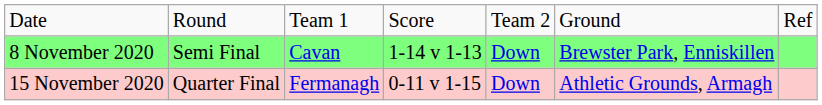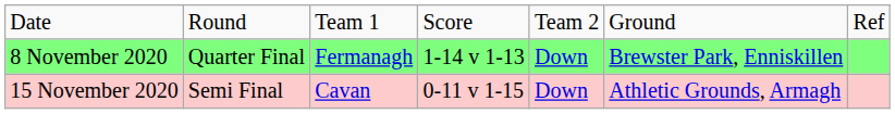8 November 2020 | column 2: Semi Final -> Quarter Final
8 November 2020 | column 3: Cavan -> Fermanagh
15 November 2020 | column 2: Quarter Final -> Semi Final
15 November 2020 | column 3: Fermanagh -> Cavan
